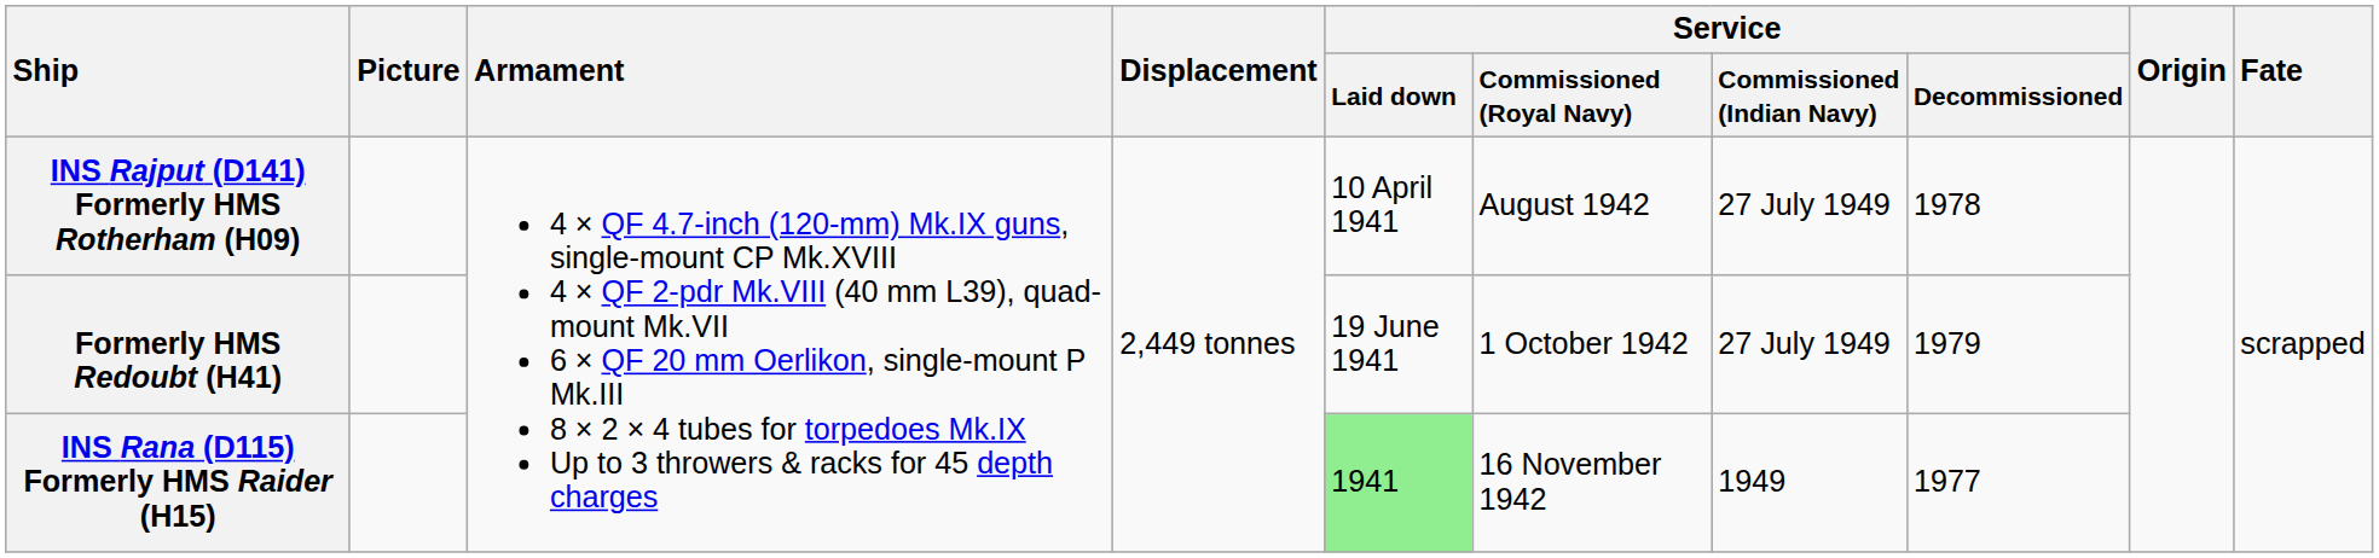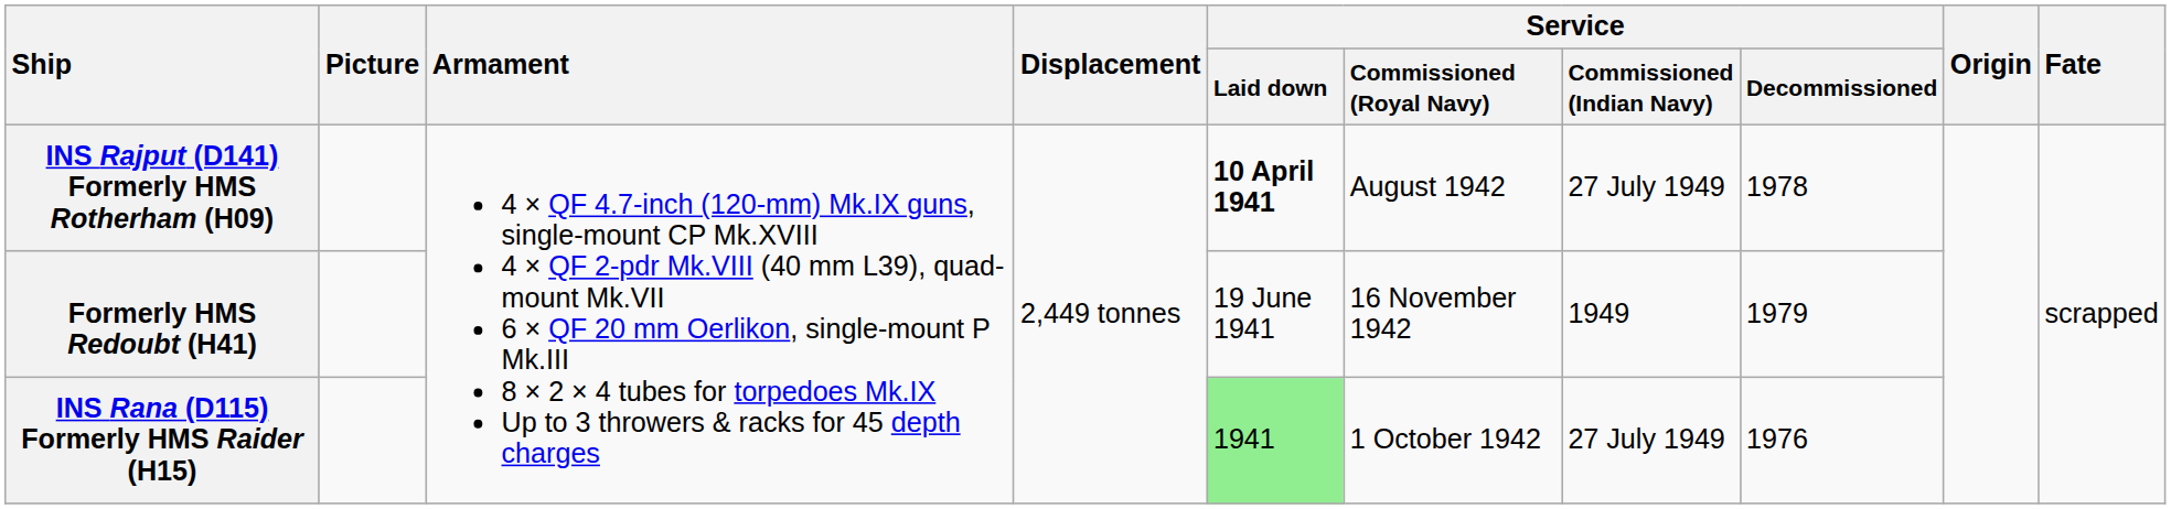INS Rajput (D141) Formerly HMS Rotherham (H09) | Service / Laid down: normal -> bold
Formerly HMS Redoubt (H41) | Service / Commissioned (Royal Navy): 1 October 1942 -> 16 November 1942
Formerly HMS Redoubt (H41) | Service / Commissioned (Indian Navy): 27 July 1949 -> 1949
INS Rana (D115) Formerly HMS Raider (H15) | Service / Commissioned (Royal Navy): 16 November 1942 -> 1 October 1942
INS Rana (D115) Formerly HMS Raider (H15) | Service / Commissioned (Indian Navy): 1949 -> 27 July 1949
INS Rana (D115) Formerly HMS Raider (H15) | Service / Decommissioned: 1977 -> 1976
